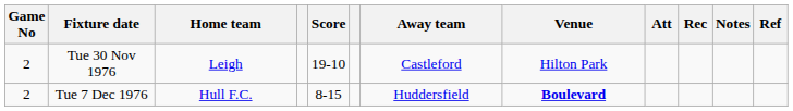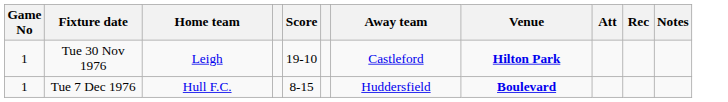- column: Ref
Tue 30 Nov 1976 | Game No: 2 -> 1
Tue 30 Nov 1976 | Venue: normal -> bold
Tue 7 Dec 1976 | Game No: 2 -> 1
